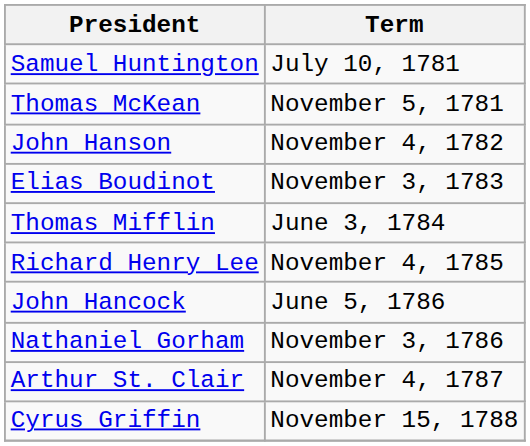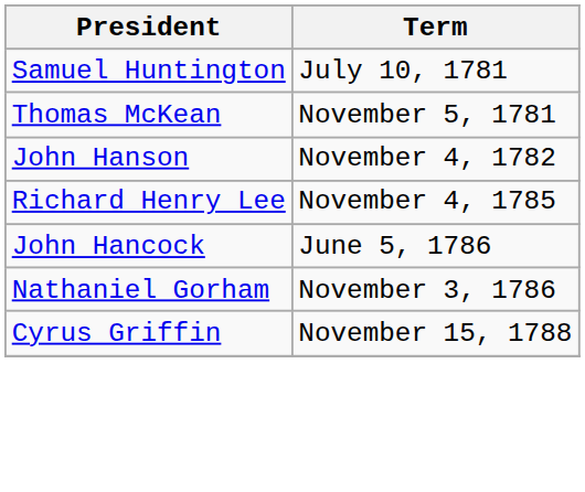- row: Elias Boudinot | November 3, 1783
- row: Thomas Mifflin | June 3, 1784
- row: Arthur St. Clair | November 4, 1787
